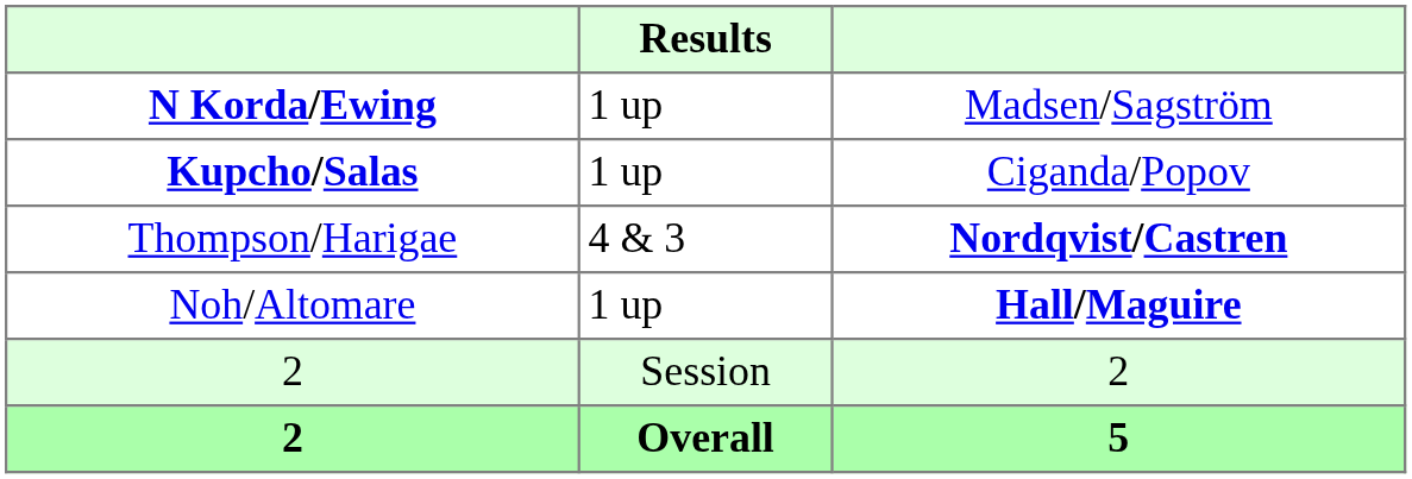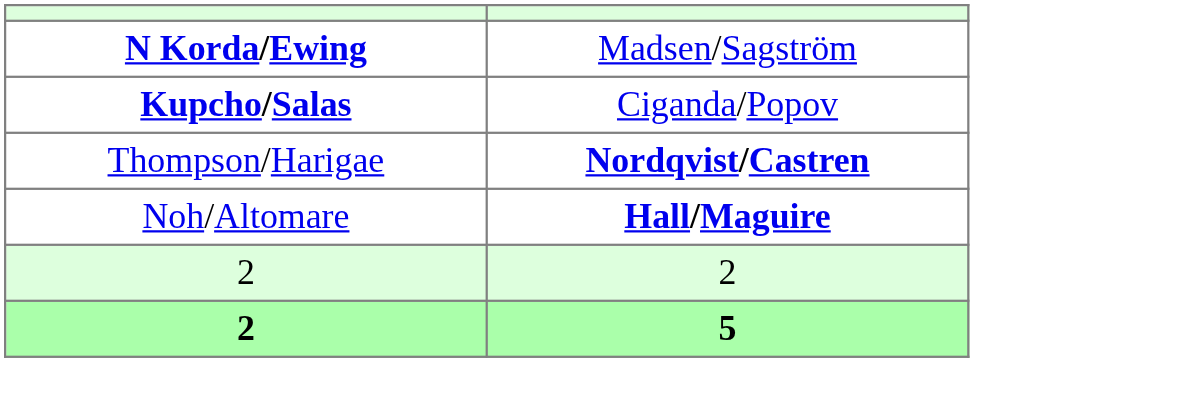- column: Results | 1 up | 1 up | 4 & 3 | 1 up | Session | Overall
